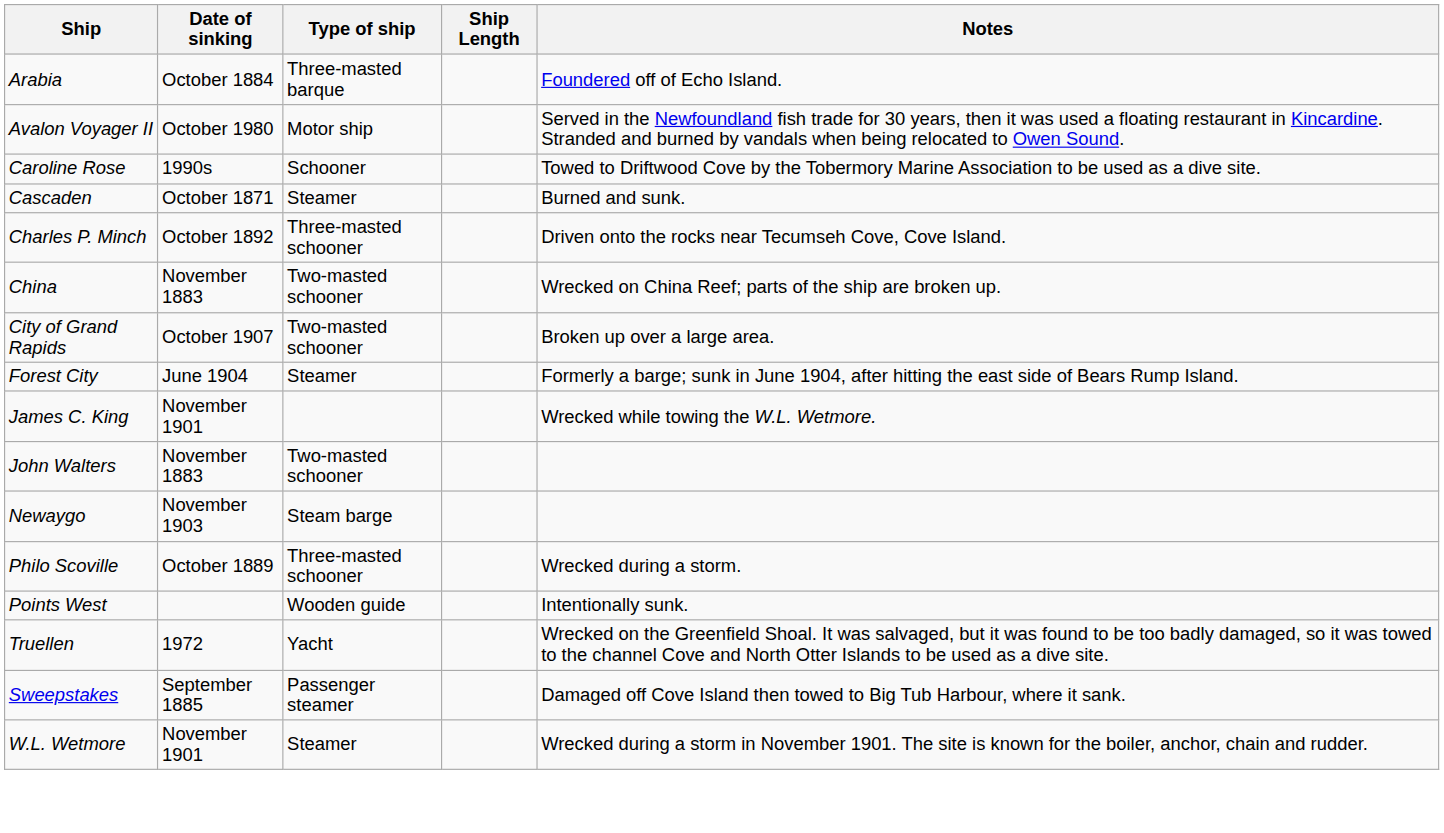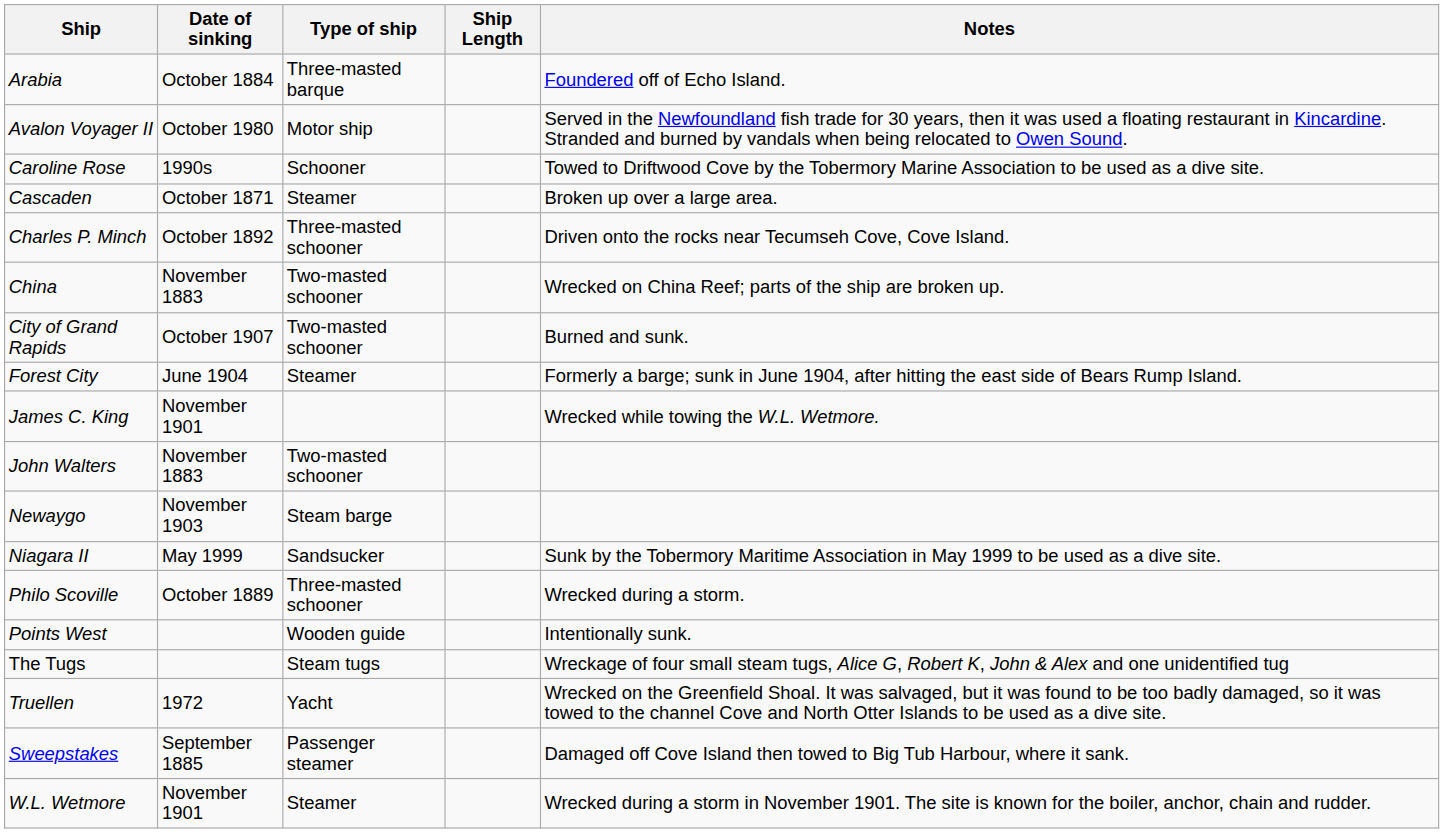Cascaden | Notes: Burned and sunk. -> Broken up over a large area.
City of Grand Rapids | Notes: Broken up over a large area. -> Burned and sunk.
+ row: Niagara II | May 1999 | Sandsucker | Sunk by the Tobermory Maritime Association in May 1999 to be used as a dive site.
+ row: The Tugs | Steam tugs | Wreckage of four small steam tugs, Alice G, Robert K, John & Alex and one unidentified tug
